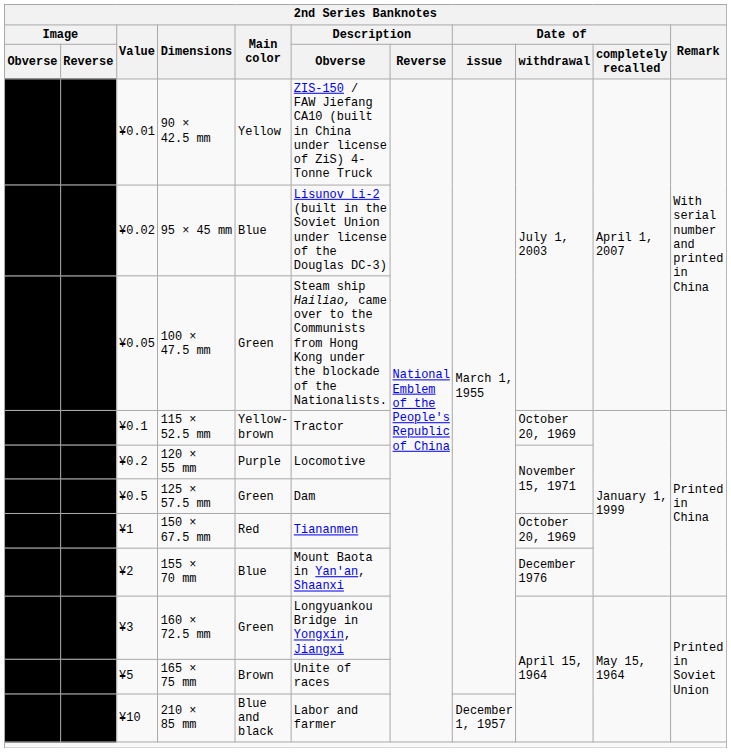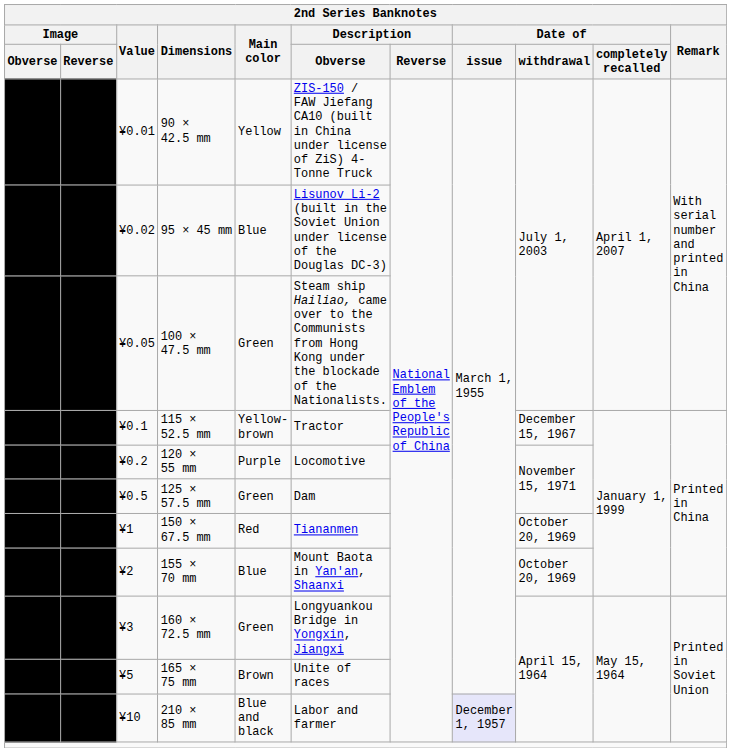115 × 52.5 mm | Date of / withdrawal: October 20, 1969 -> December 15, 1967
155 × 70 mm | Date of / withdrawal: December 1976 -> October 20, 1969
210 × 85 mm | Date of / issue: no background -> lavender background
